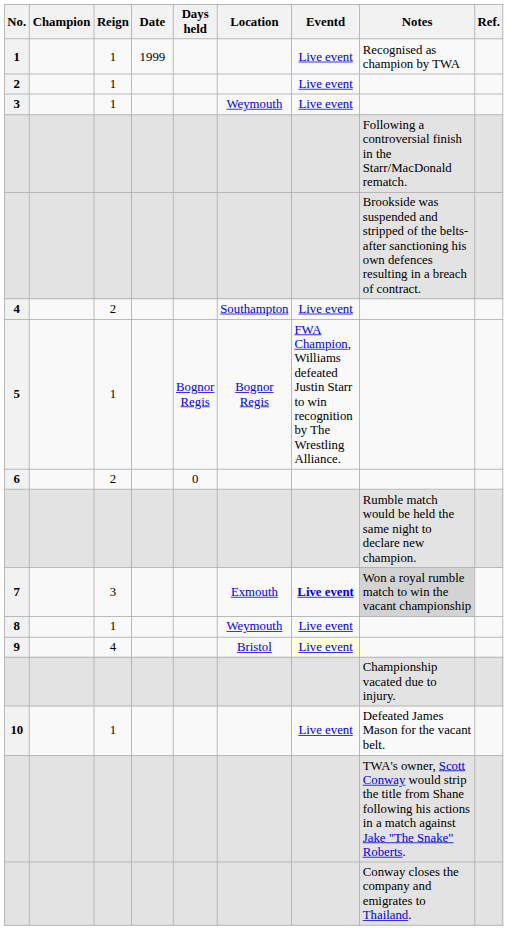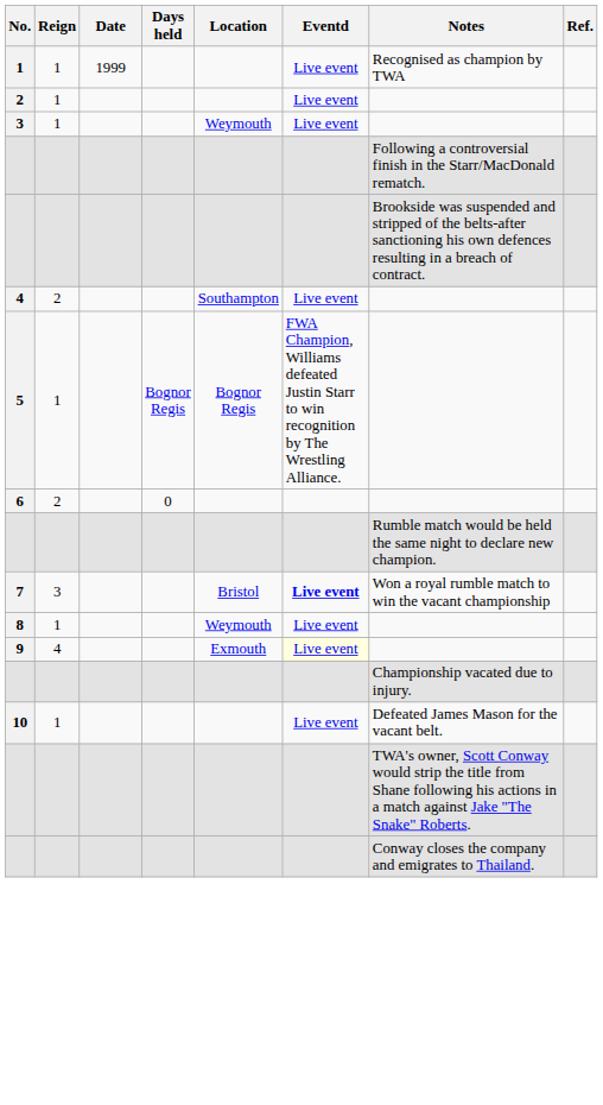- column: Champion
7 | Location: Exmouth -> Bristol
7 | Notes: lightgrey background -> no background
9 | Location: Bristol -> Exmouth
